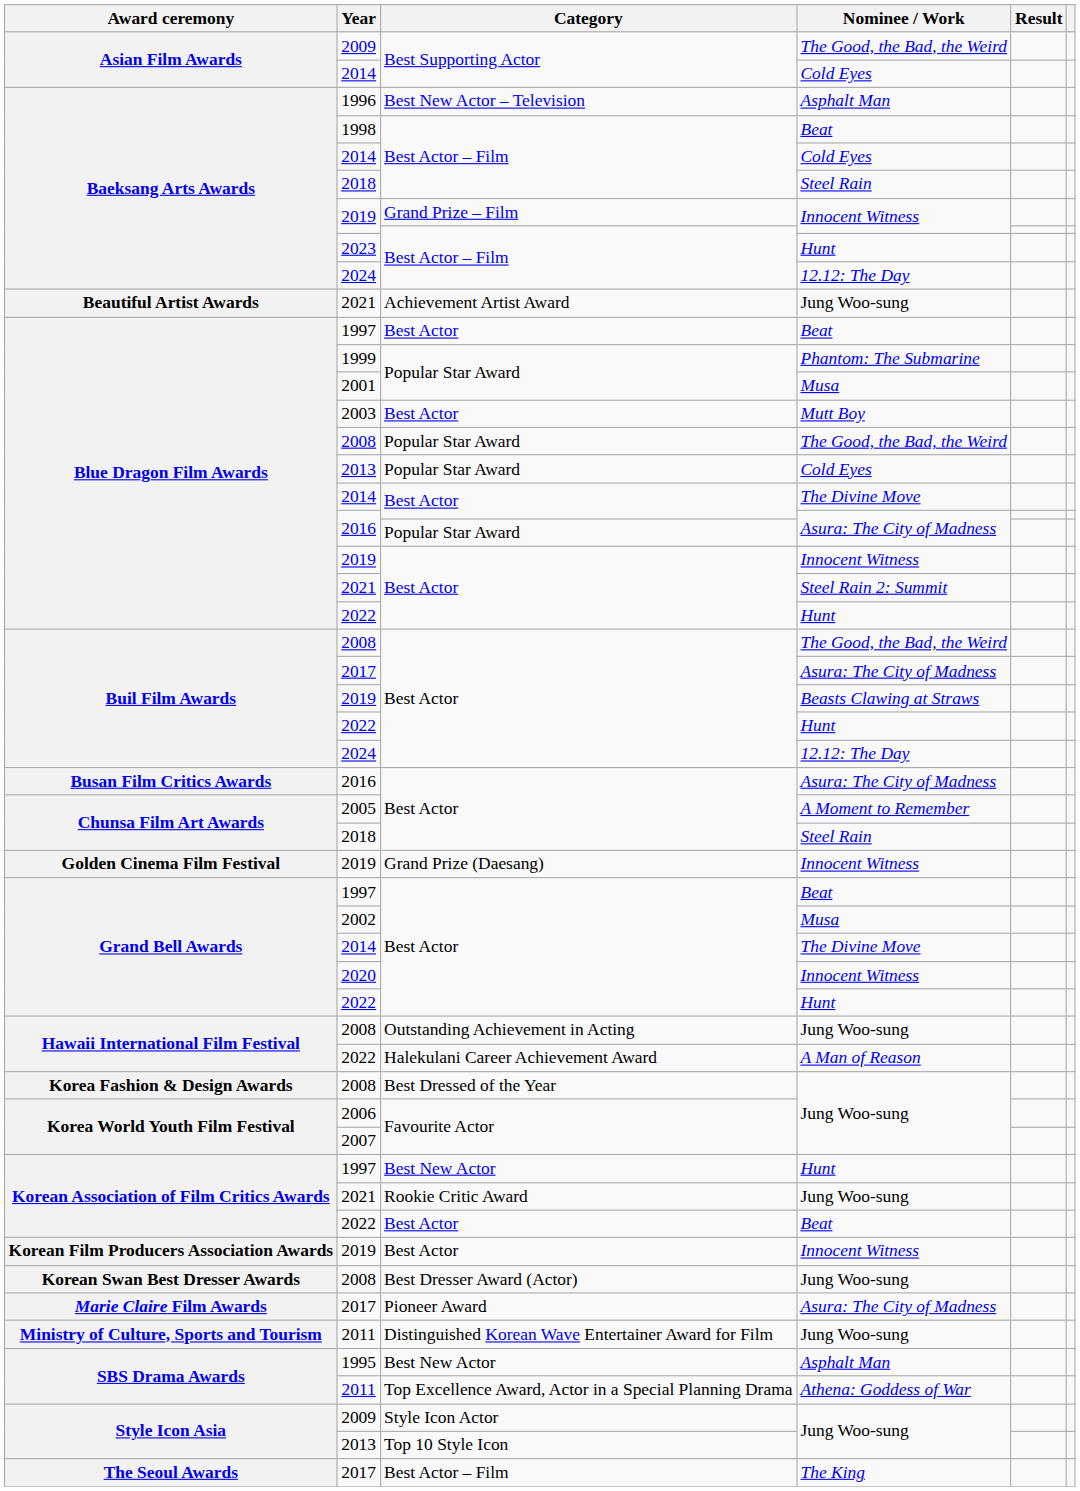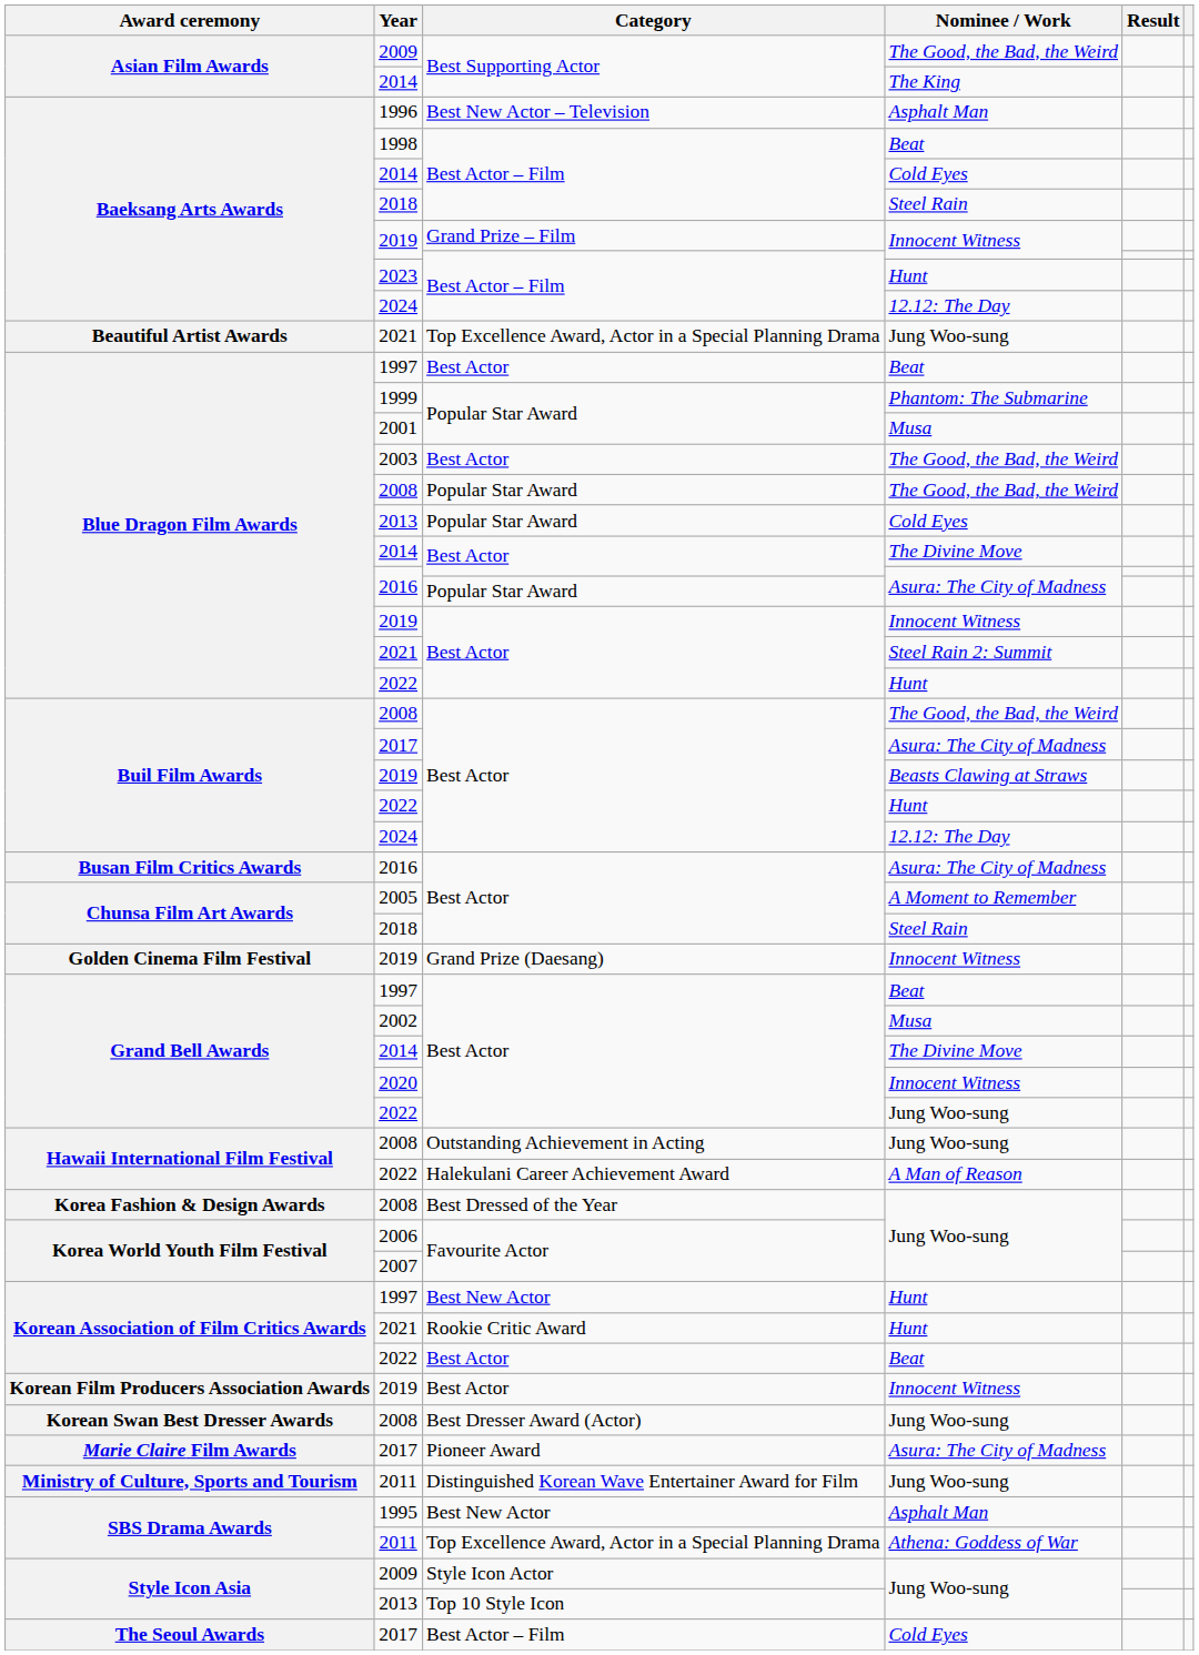Asian Film Awards / 2014 | Nominee / Work: Cold Eyes -> The King
Beautiful Artist Awards / 2021 | Category: Achievement Artist Award -> Top Excellence Award, Actor in a Special Planning Drama
2003 | Nominee / Work: Mutt Boy -> The Good, the Bad, the Weird
Grand Bell Awards / 2022 | Nominee / Work: Hunt -> Jung Woo-sung
Korean Association of Film Critics Awards / 2021 | Nominee / Work: Jung Woo-sung -> Hunt
The Seoul Awards / 2017 | Nominee / Work: The King -> Cold Eyes
